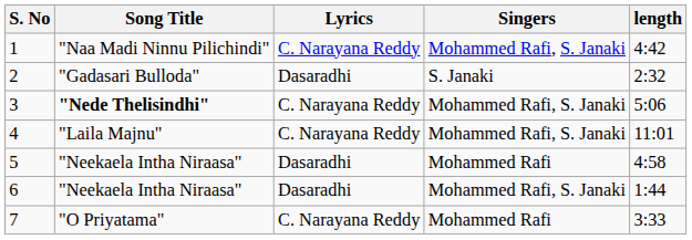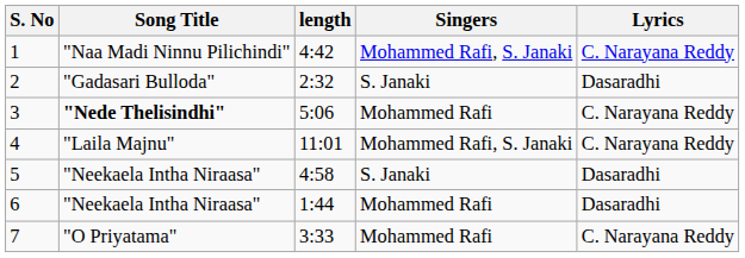columns swapped: Lyrics <-> length
3 | Singers: Mohammed Rafi, S. Janaki -> Mohammed Rafi
5 | Singers: Mohammed Rafi -> S. Janaki
6 | Singers: Mohammed Rafi, S. Janaki -> Mohammed Rafi
